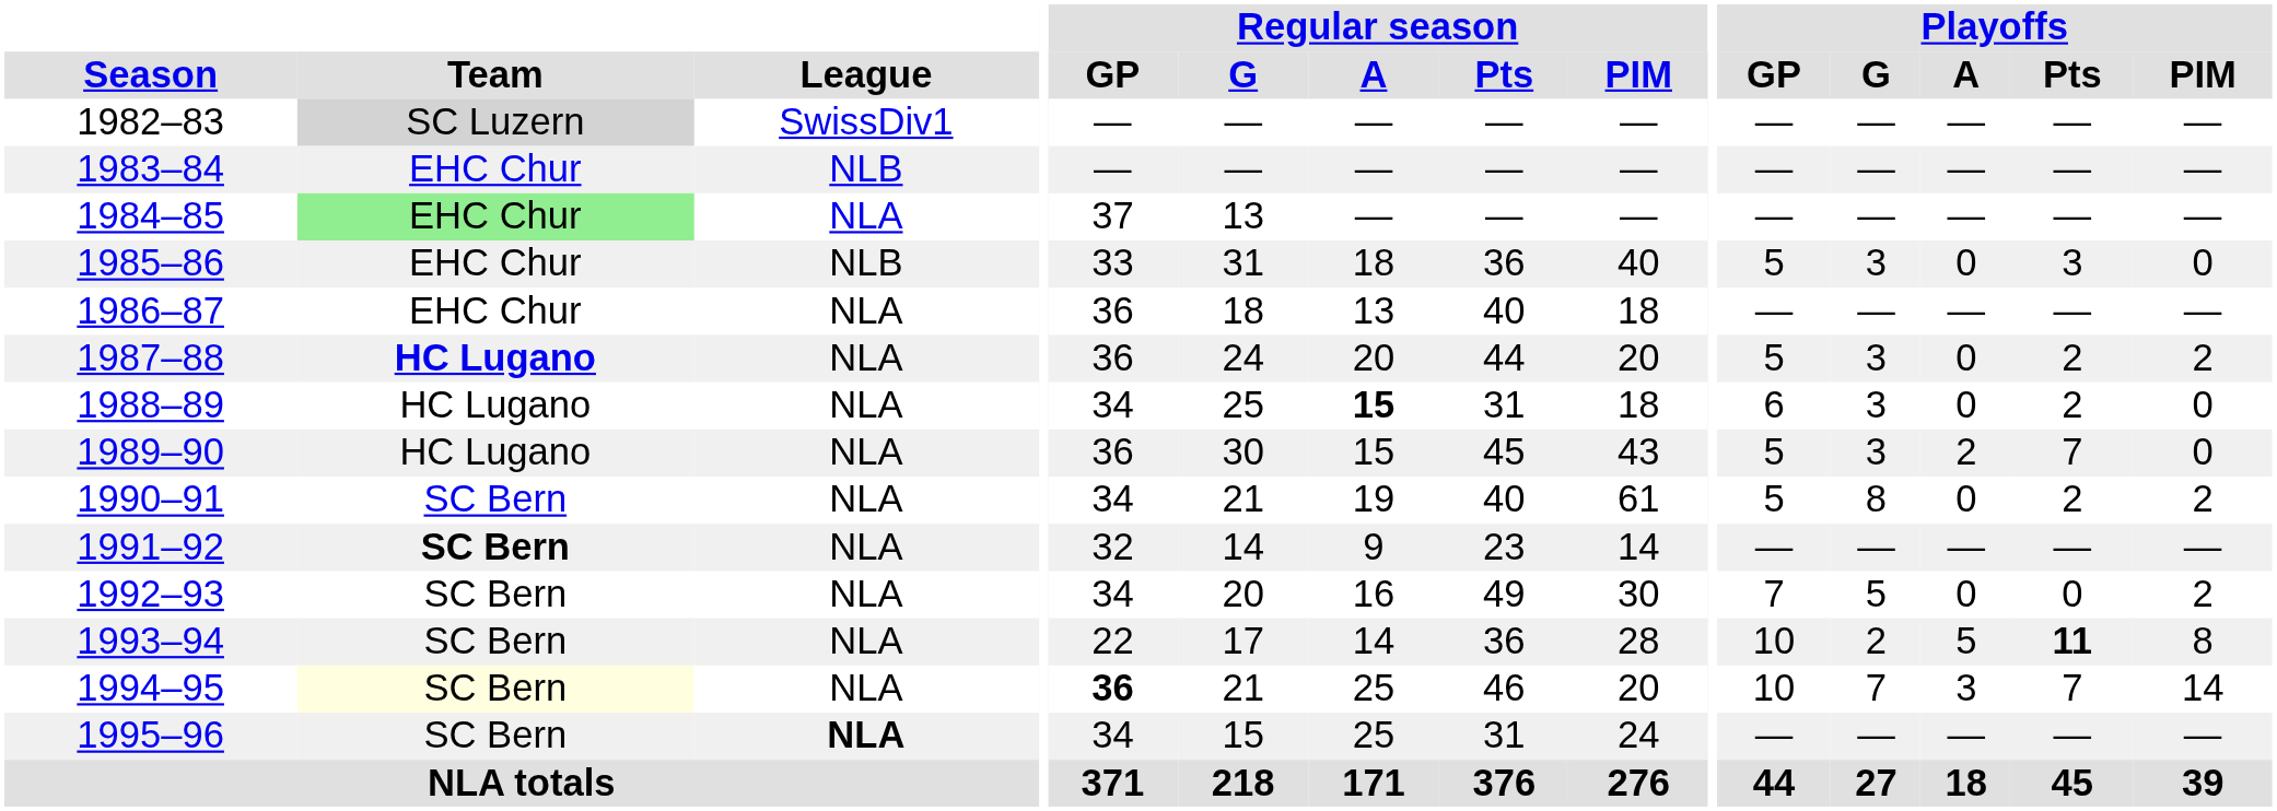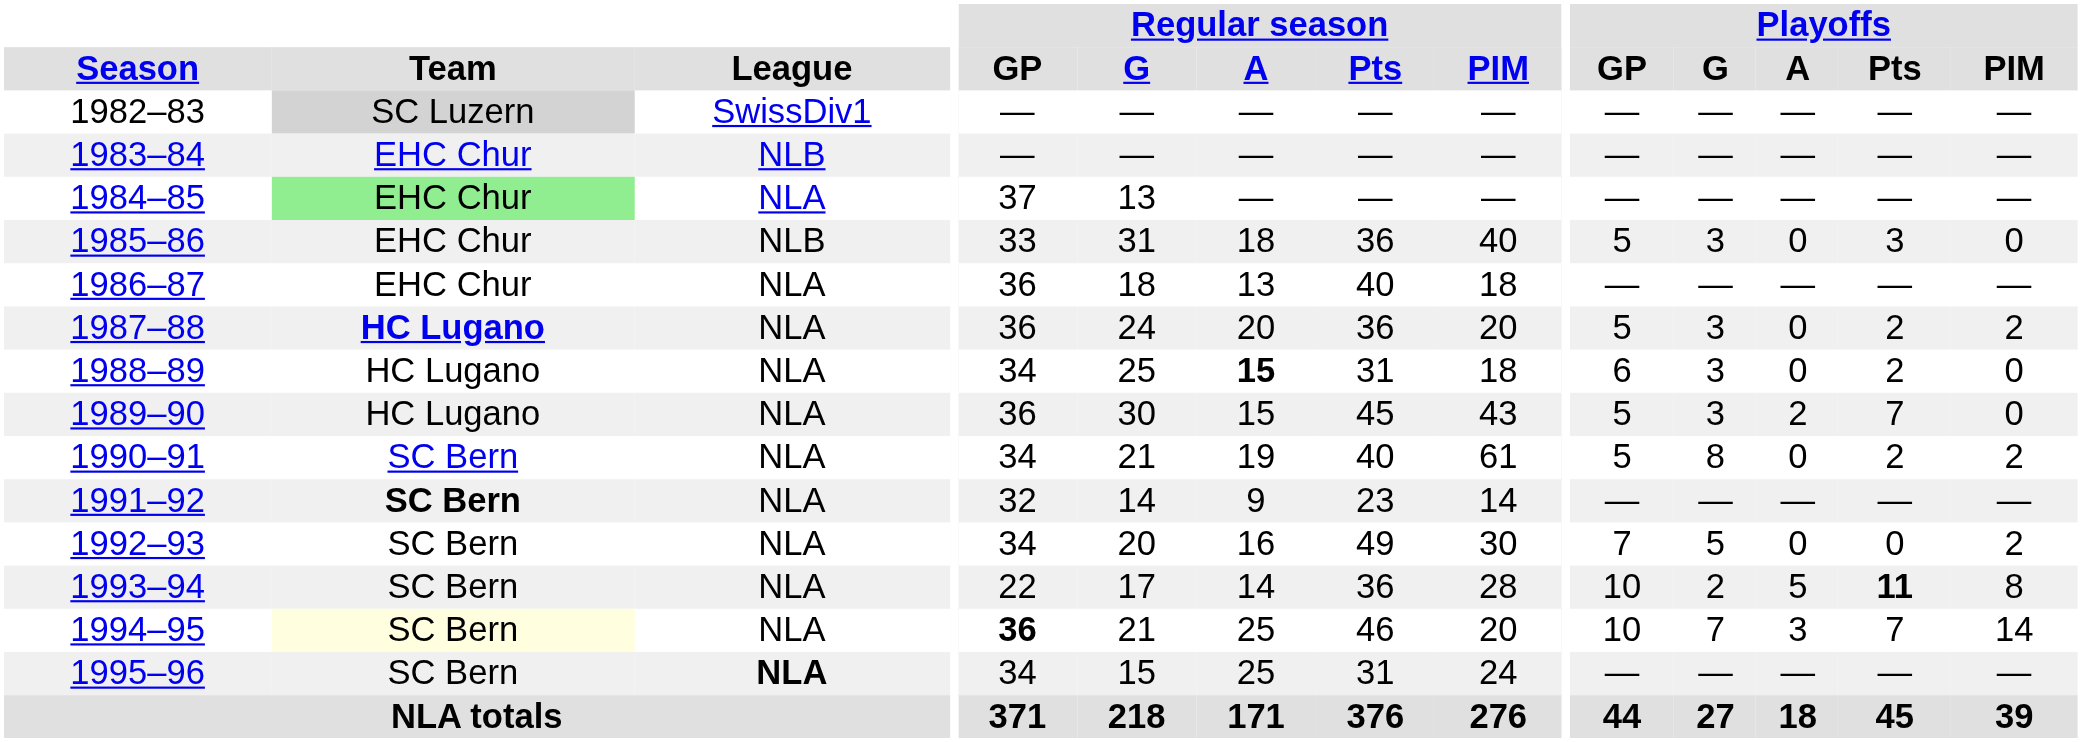1987–88 | Regular season / Pts: 44 -> 36
